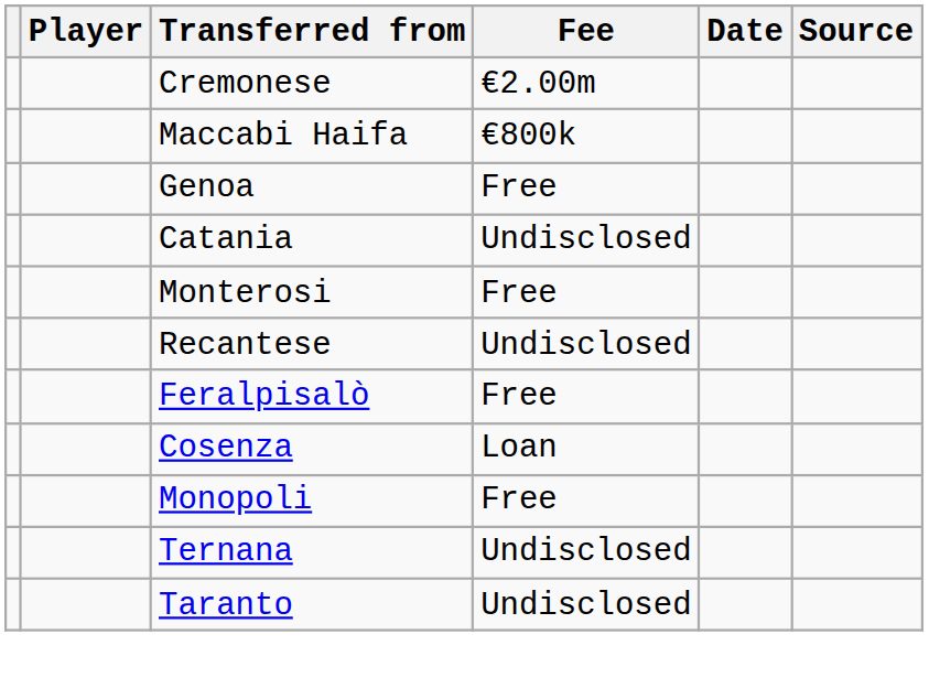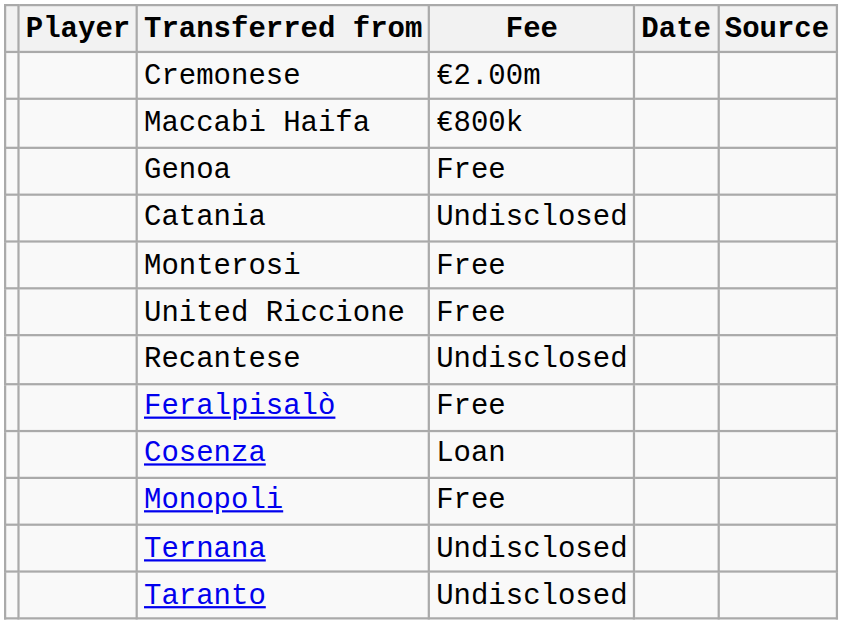+ row: United Riccione | Free
